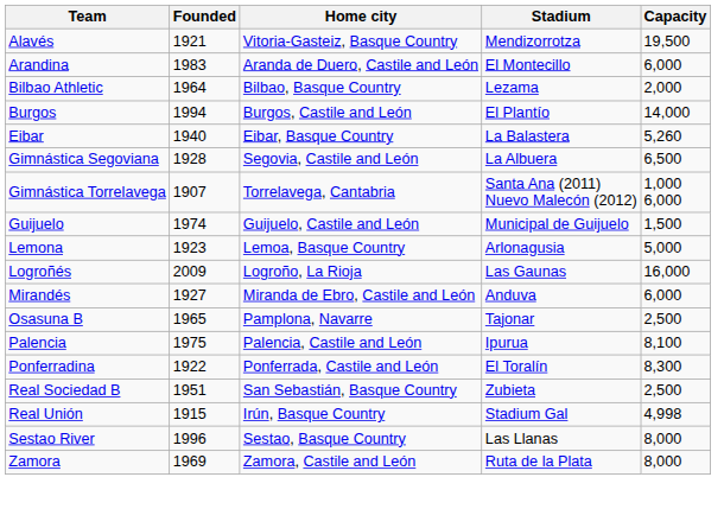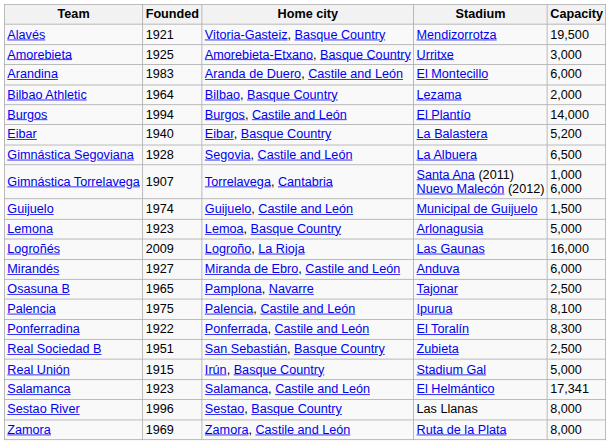+ row: Amorebieta | 1925 | Amorebieta-Etxano, Basque Country | Urritxe | 3,000
Eibar | Capacity: 5,260 -> 5,200
Real Unión | Capacity: 4,998 -> 5,000
+ row: Salamanca | 1923 | Salamanca, Castile and León | El Helmántico | 17,341
